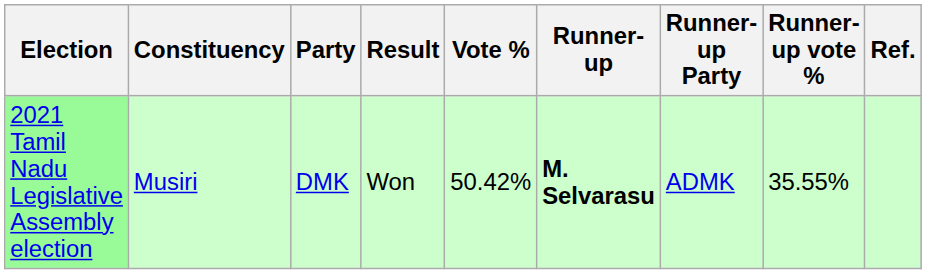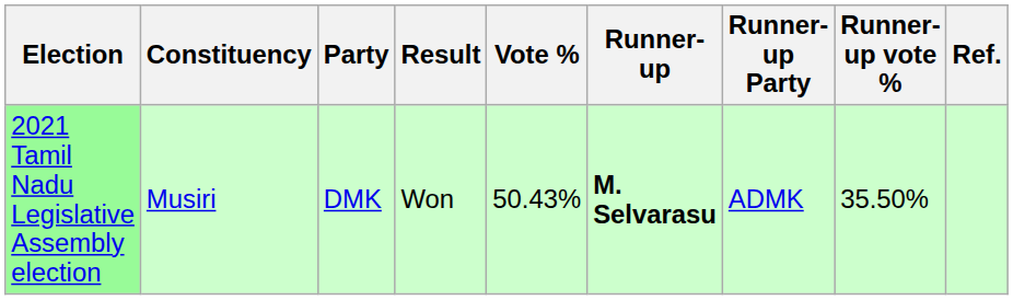2021 Tamil Nadu Legislative Assembly election | Vote %: 50.42% -> 50.43%
2021 Tamil Nadu Legislative Assembly election | Runner-up vote %: 35.55% -> 35.50%
